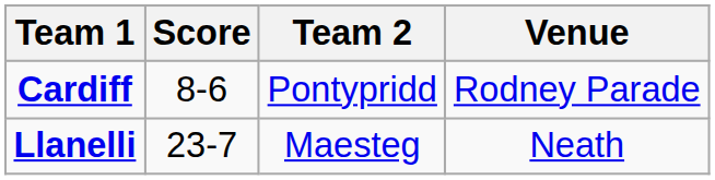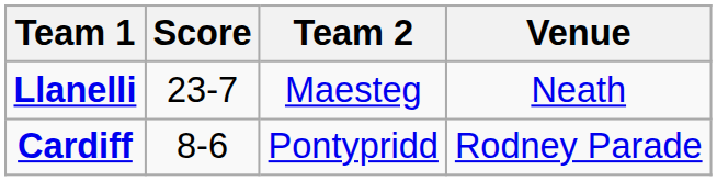rows swapped: Cardiff <-> Llanelli
